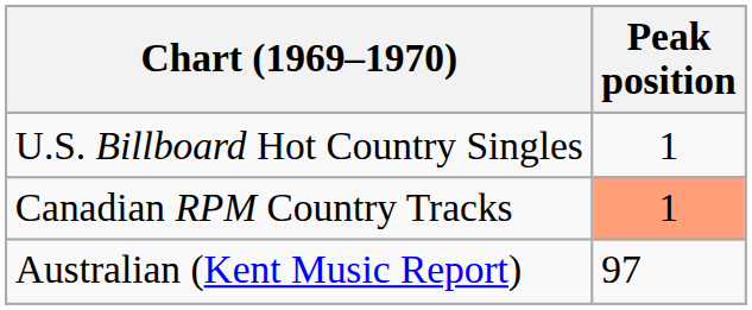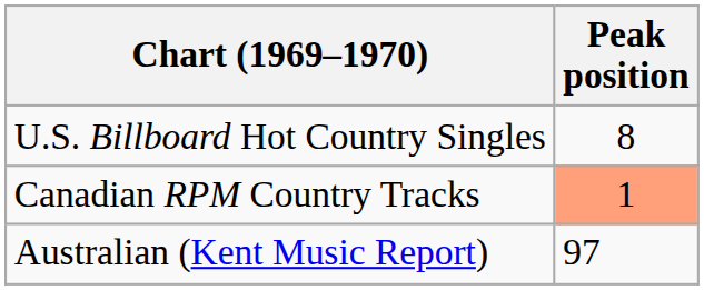U.S. Billboard Hot Country Singles | Peak position: 1 -> 8
